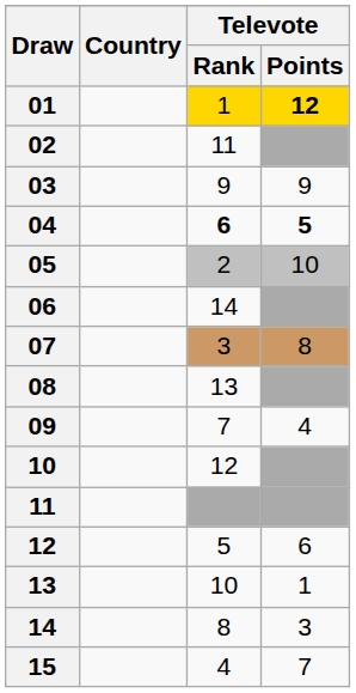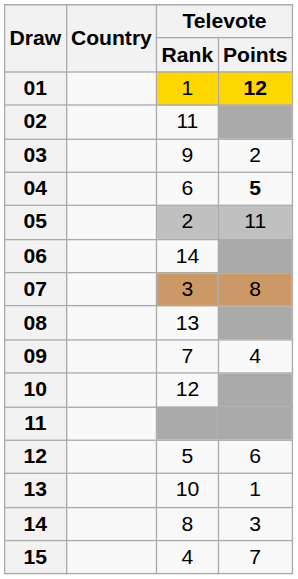03 | Televote / Points: 9 -> 2
04 | Televote / Rank: bold -> normal
05 | Televote / Points: 10 -> 11
